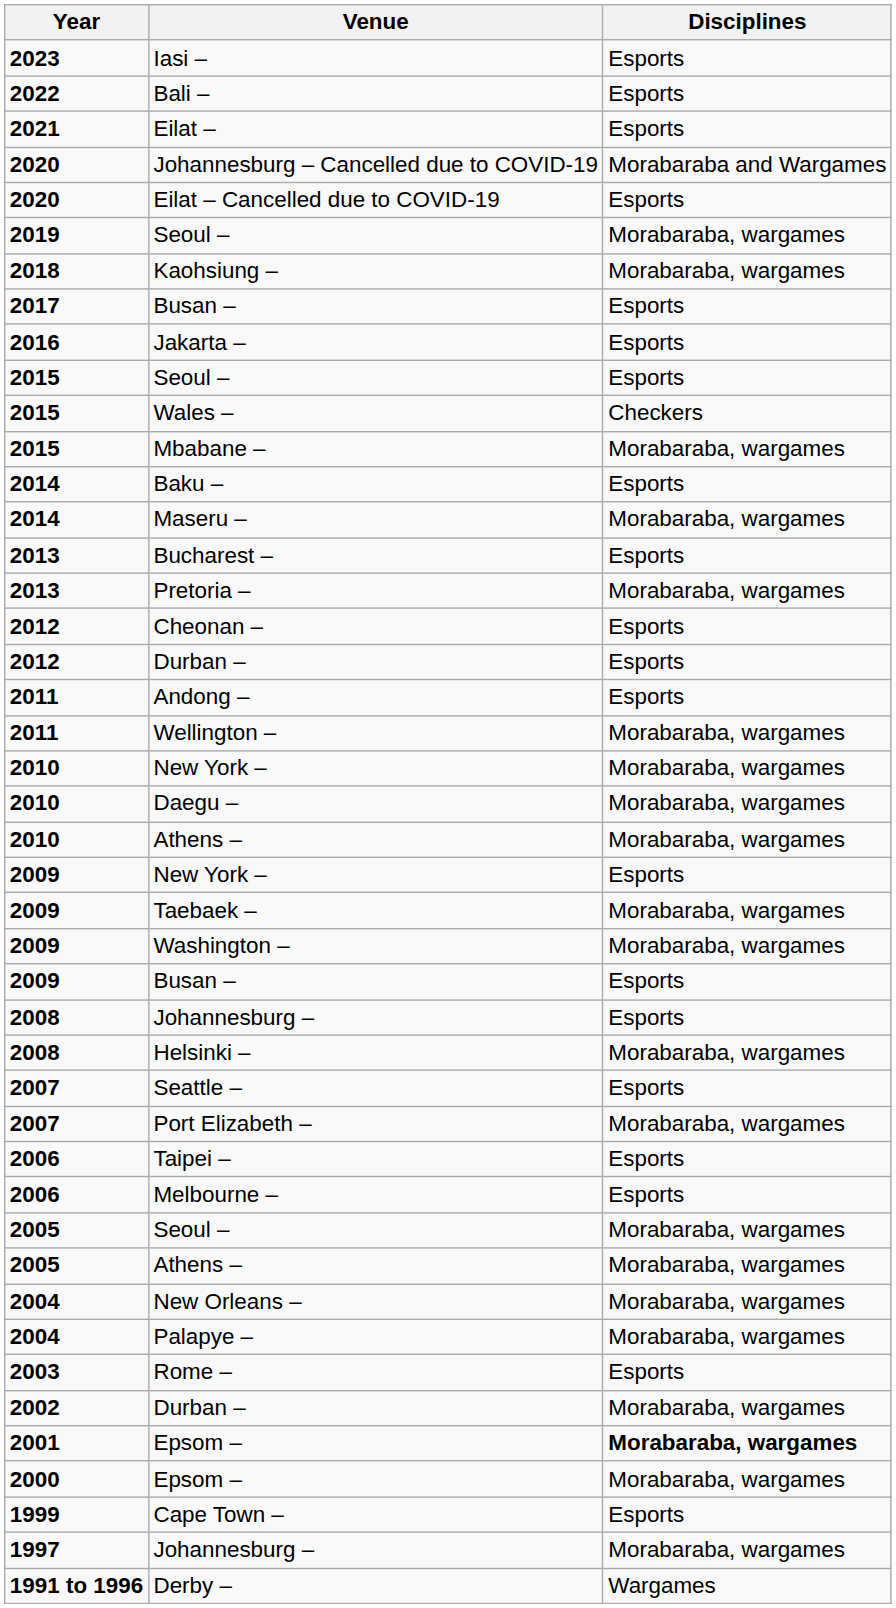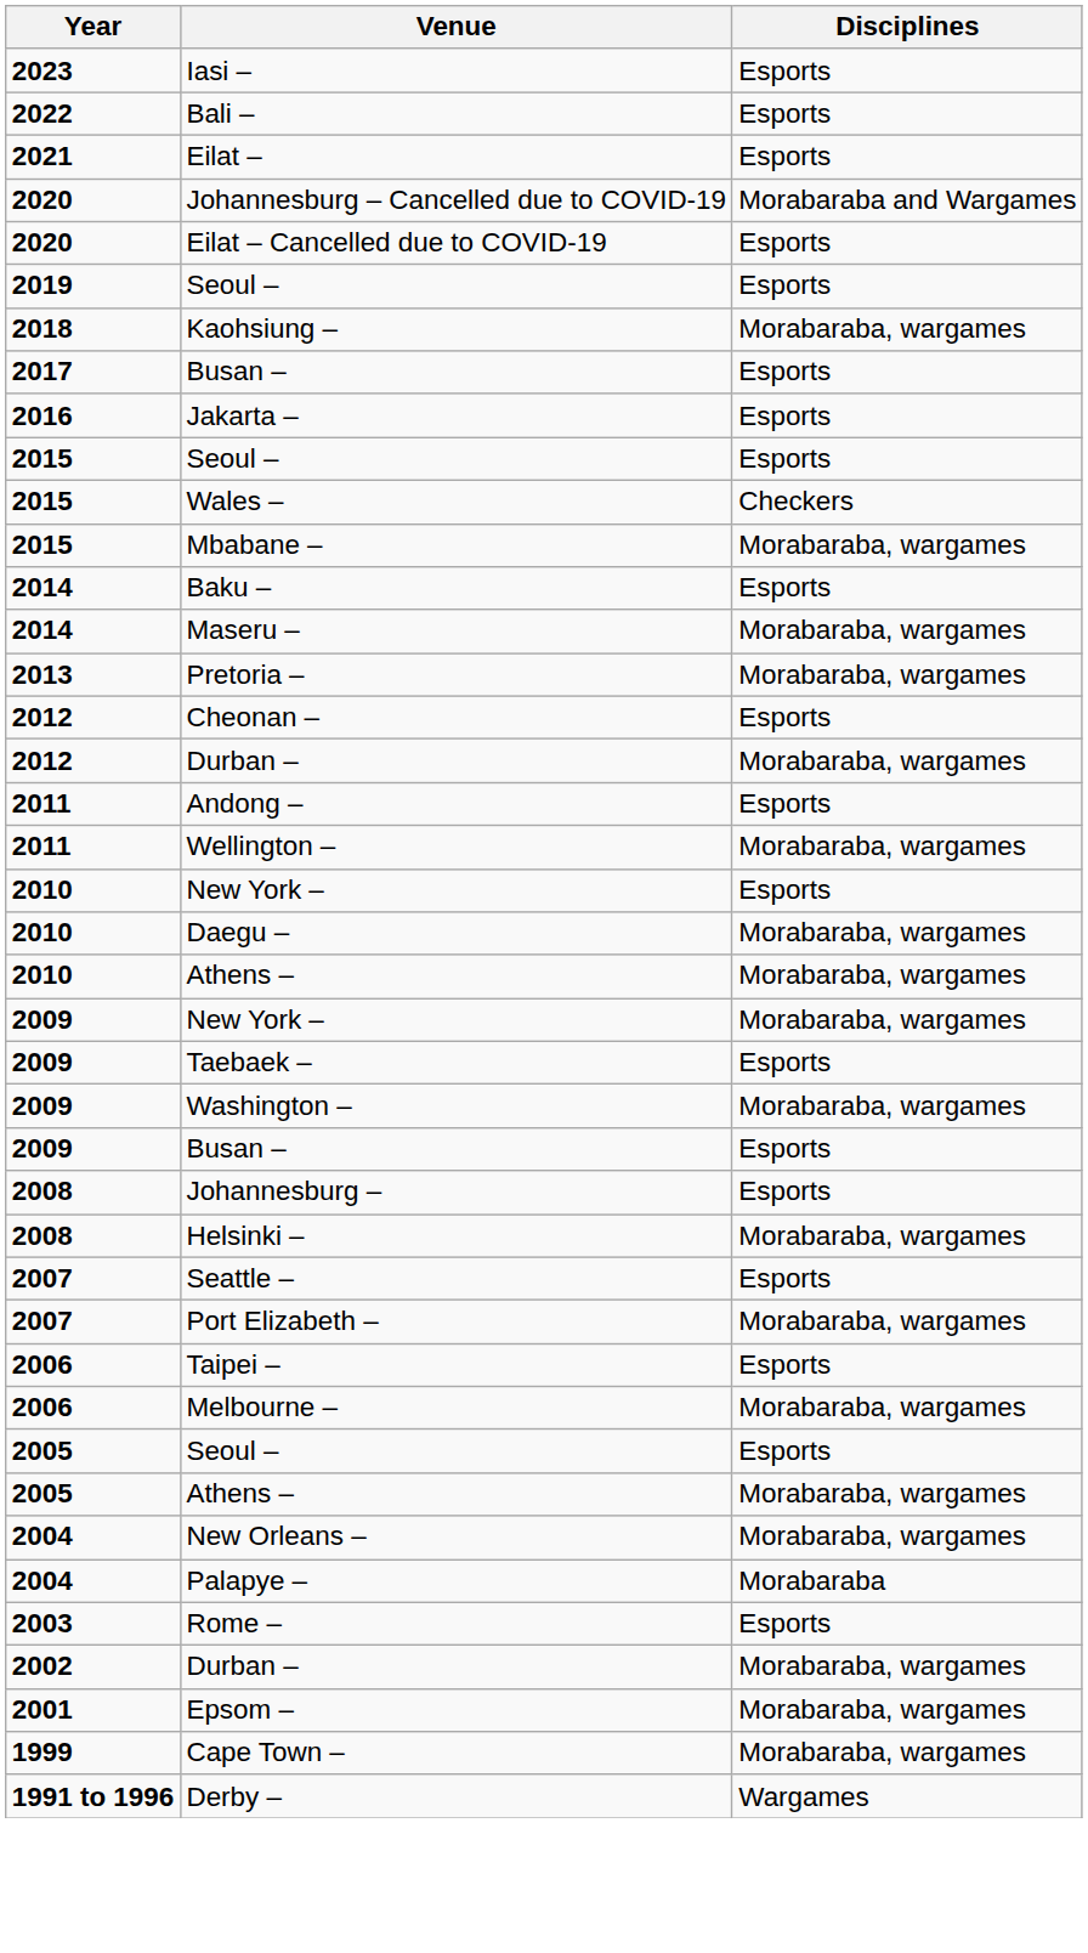2019 / Seoul – | Disciplines: Morabaraba, wargames -> Esports
- row: 2013 | Bucharest – | Esports
2012 / Durban – | Disciplines: Esports -> Morabaraba, wargames
2010 / New York – | Disciplines: Morabaraba, wargames -> Esports
2009 / New York – | Disciplines: Esports -> Morabaraba, wargames
Taebaek – | Disciplines: Morabaraba, wargames -> Esports
Melbourne – | Disciplines: Esports -> Morabaraba, wargames
2005 / Seoul – | Disciplines: Morabaraba, wargames -> Esports
Palapye – | Disciplines: Morabaraba, wargames -> Morabaraba
2001 / Epsom – | Disciplines: bold -> normal
- row: 2000 | Epsom – | Morabaraba, wargames
Cape Town – | Disciplines: Esports -> Morabaraba, wargames
- row: 1997 | Johannesburg – | Morabaraba, wargames
